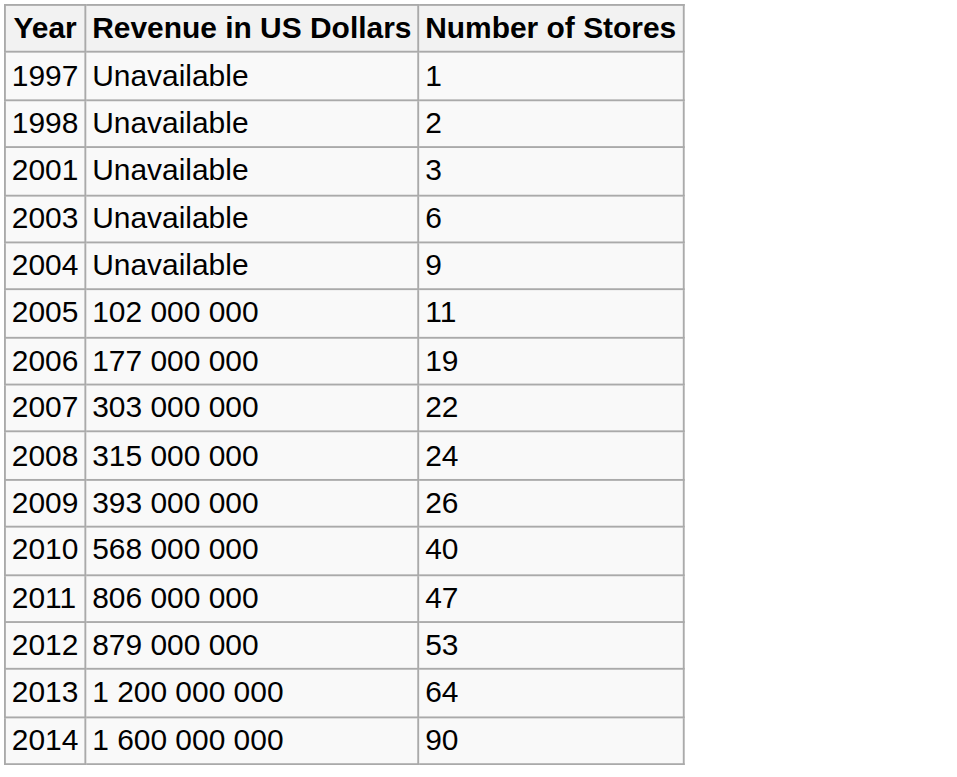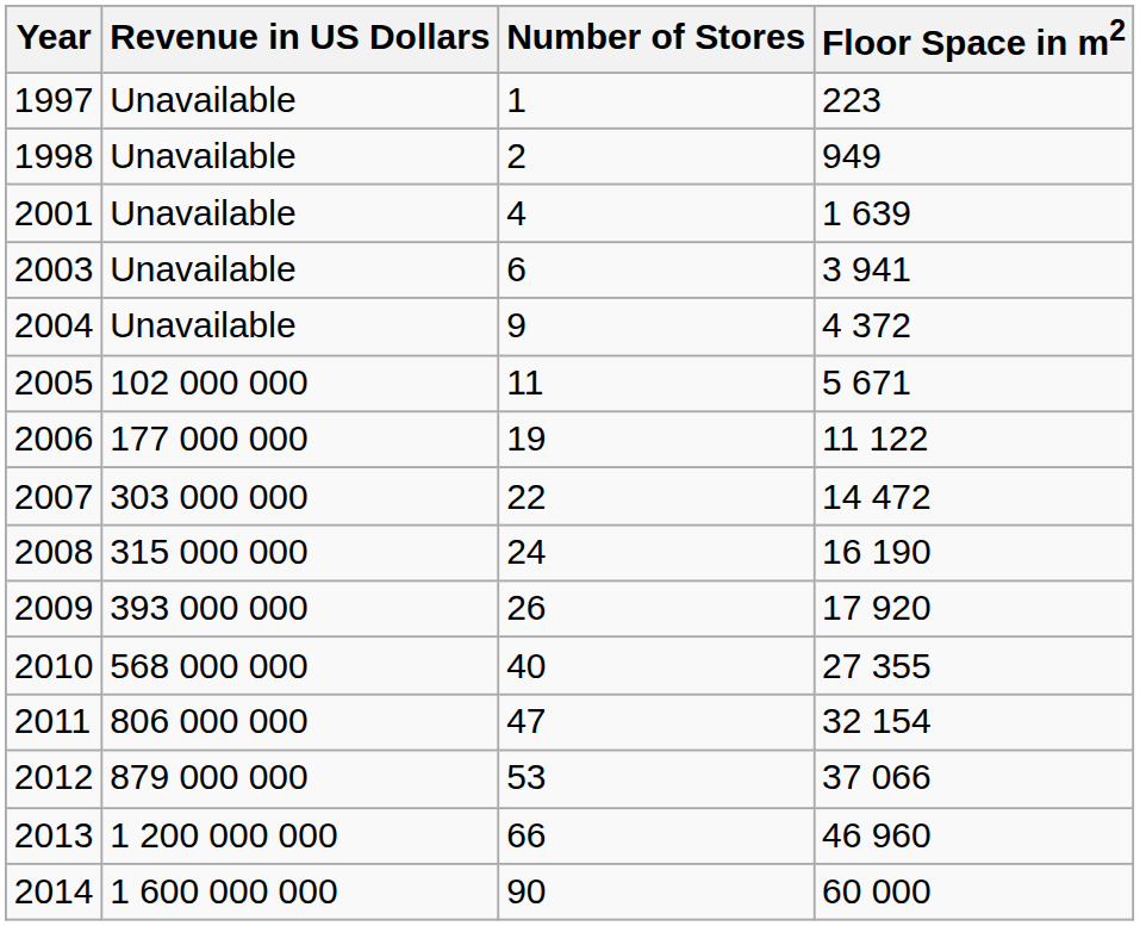+ column: Floor Space in m2 | 223 | 949 | 1 639 | 3 941 | 4 372 | 5 671 | 11 122 | 14 472 | 16 190 | 17 920 | 27 355 | 32 154 | 37 066 | 46 960 | 60 000
2001 | Number of Stores: 3 -> 4
2013 | Number of Stores: 64 -> 66
